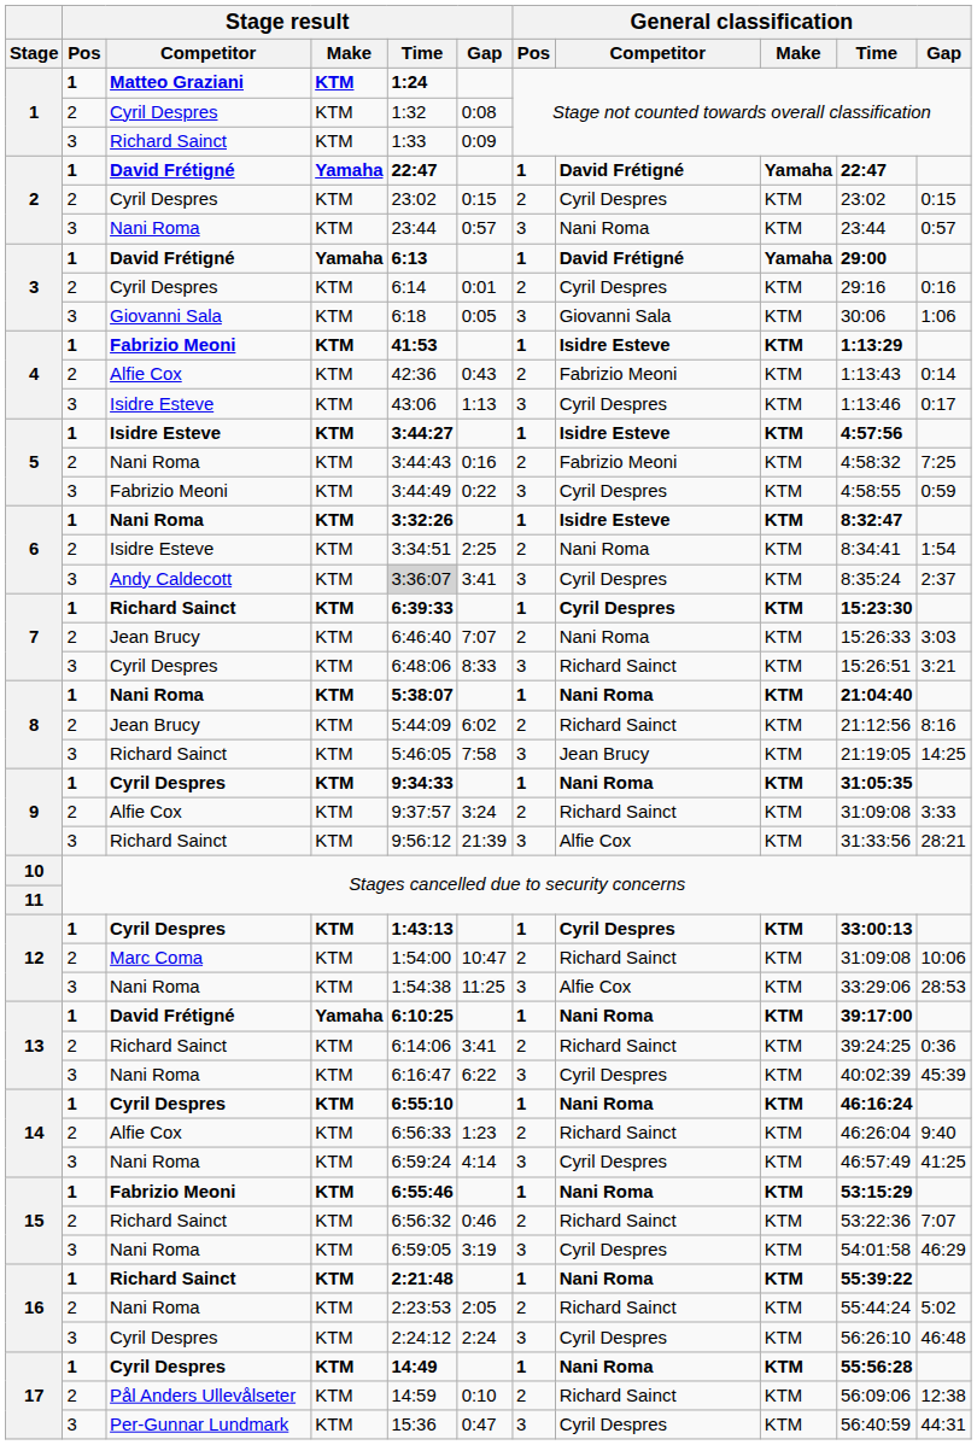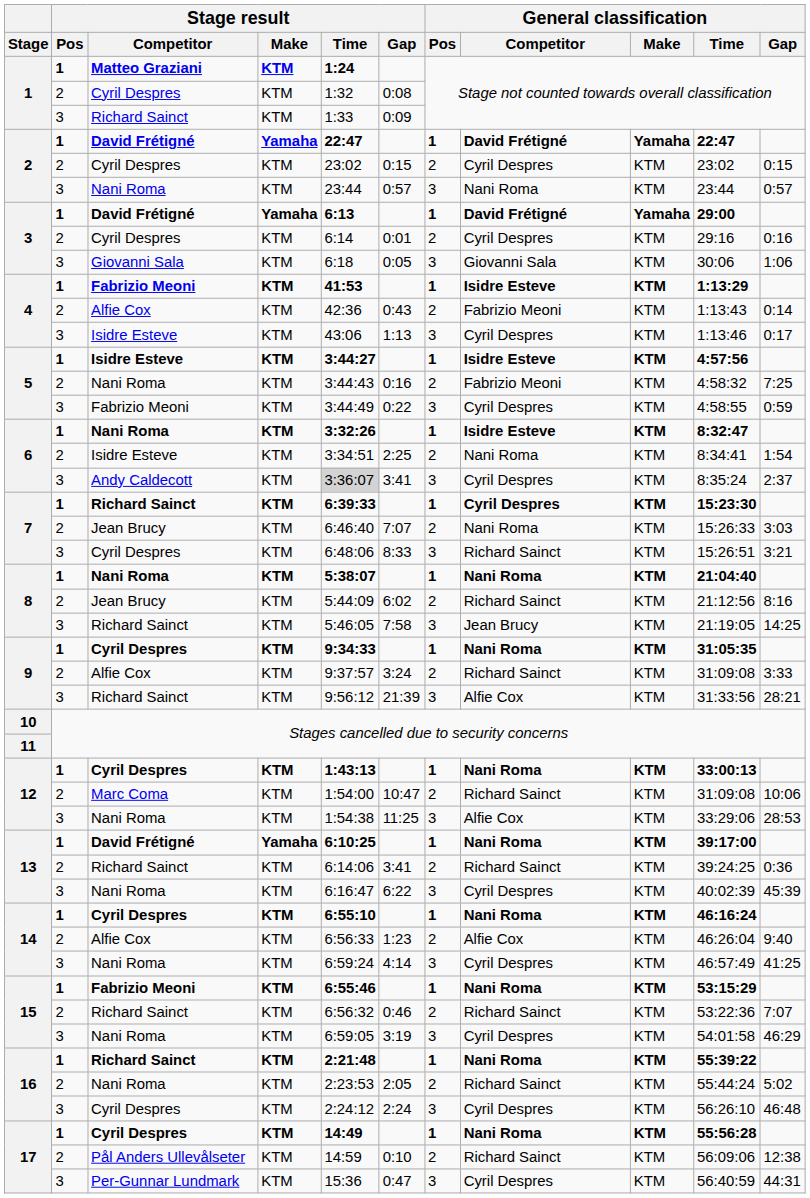12 / Cyril Despres | General classification / Competitor: Cyril Despres -> Nani Roma
14 / Alfie Cox | General classification / Competitor: Richard Sainct -> Alfie Cox
